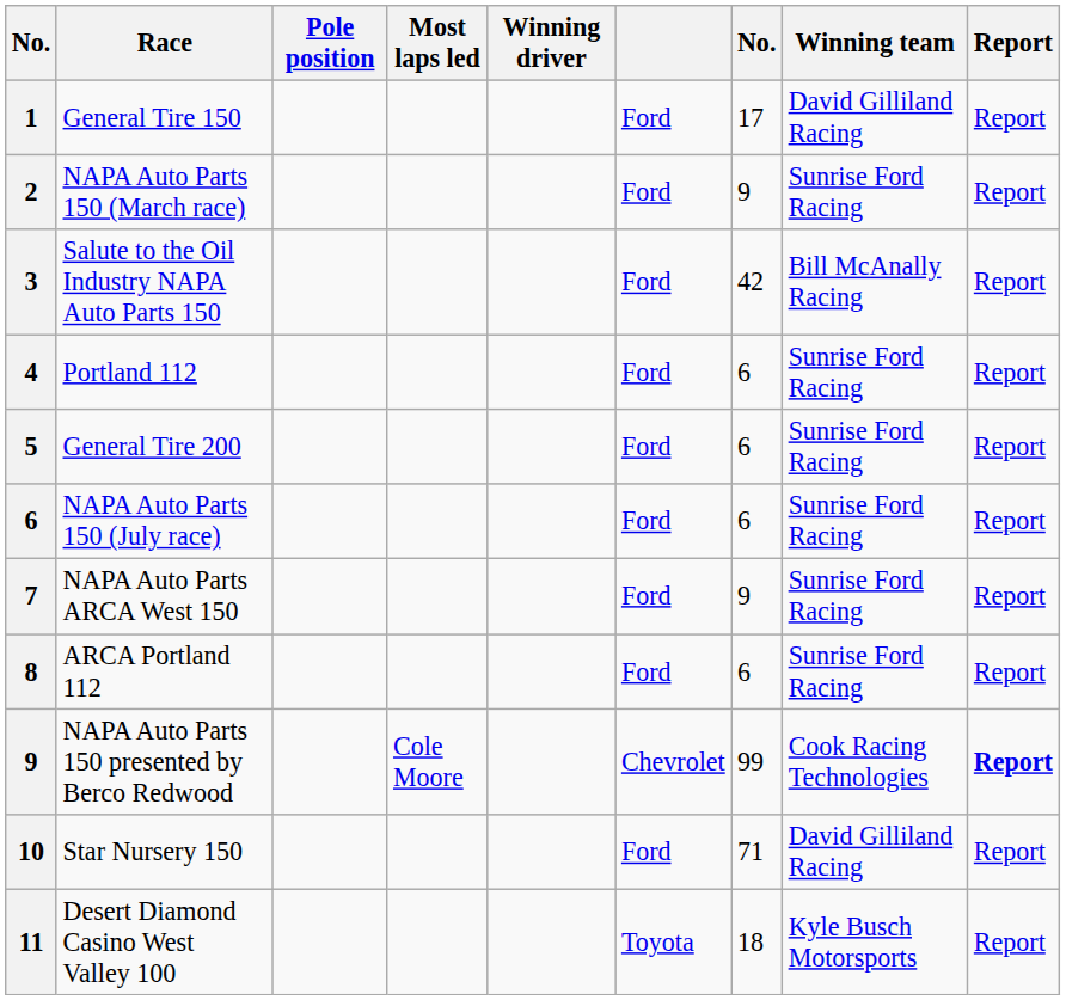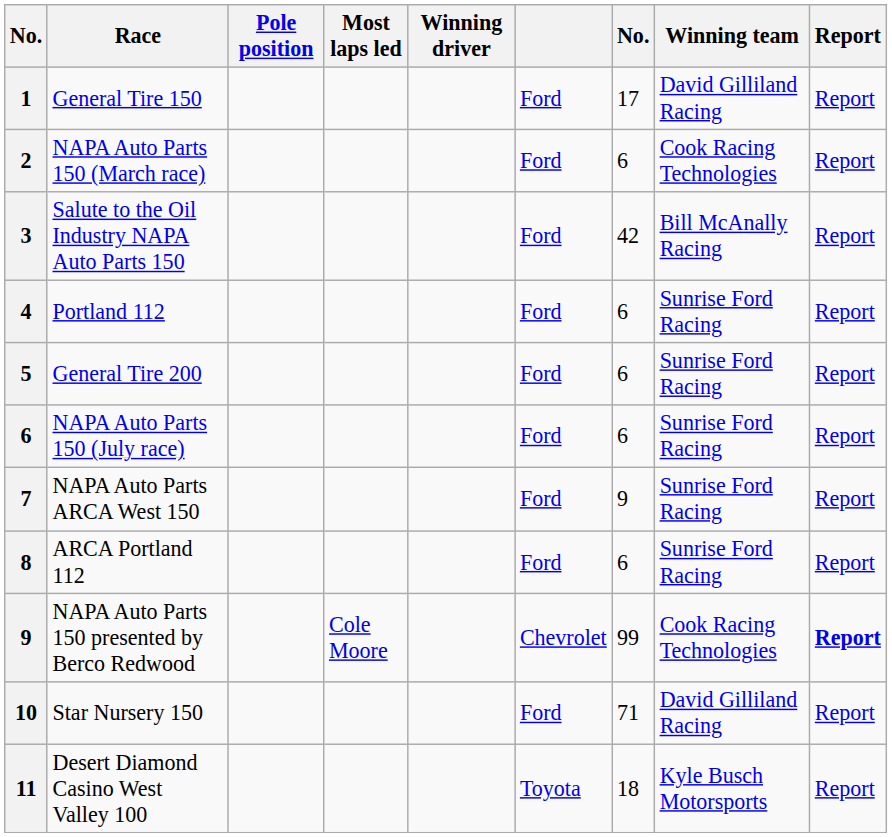NAPA Auto Parts 150 (March race) | column 7: 9 -> 6
NAPA Auto Parts 150 (March race) | Winning team: Sunrise Ford Racing -> Cook Racing Technologies
